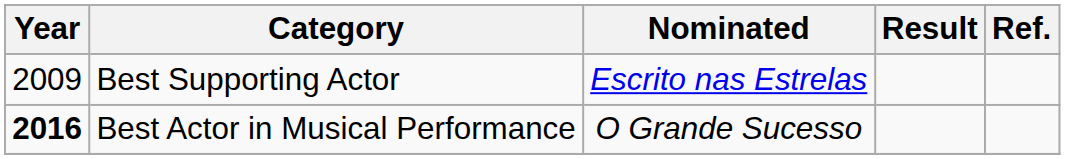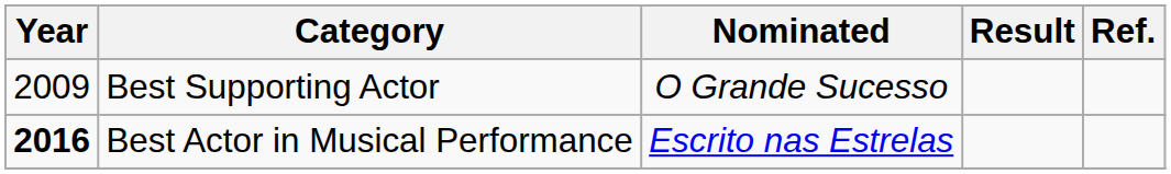Best Supporting Actor | Nominated: Escrito nas Estrelas -> O Grande Sucesso
Best Actor in Musical Performance | Nominated: O Grande Sucesso -> Escrito nas Estrelas
